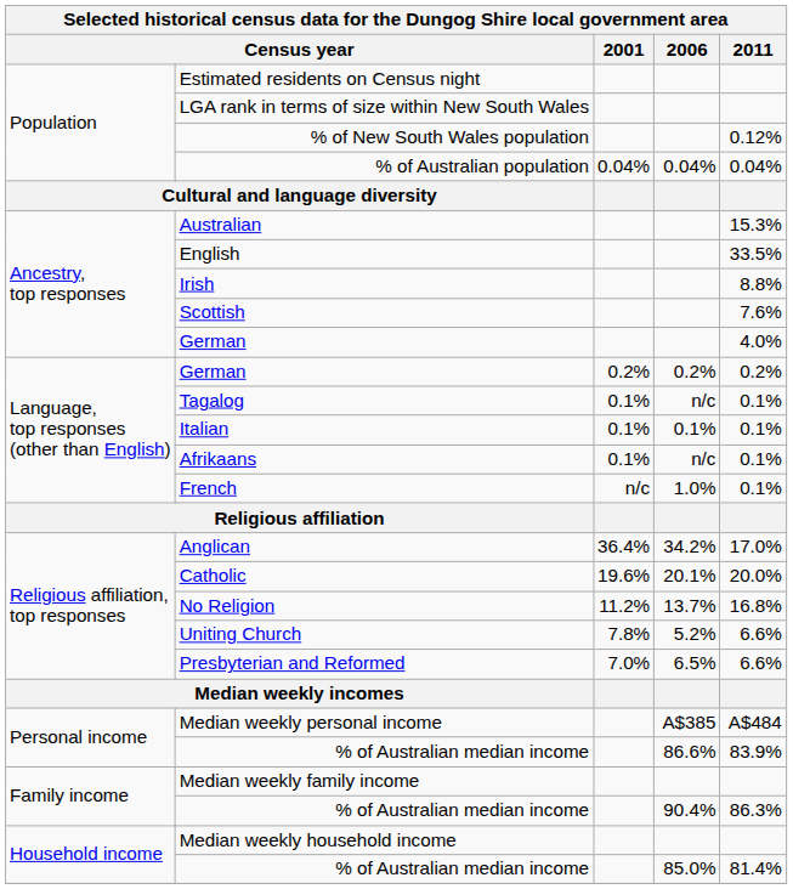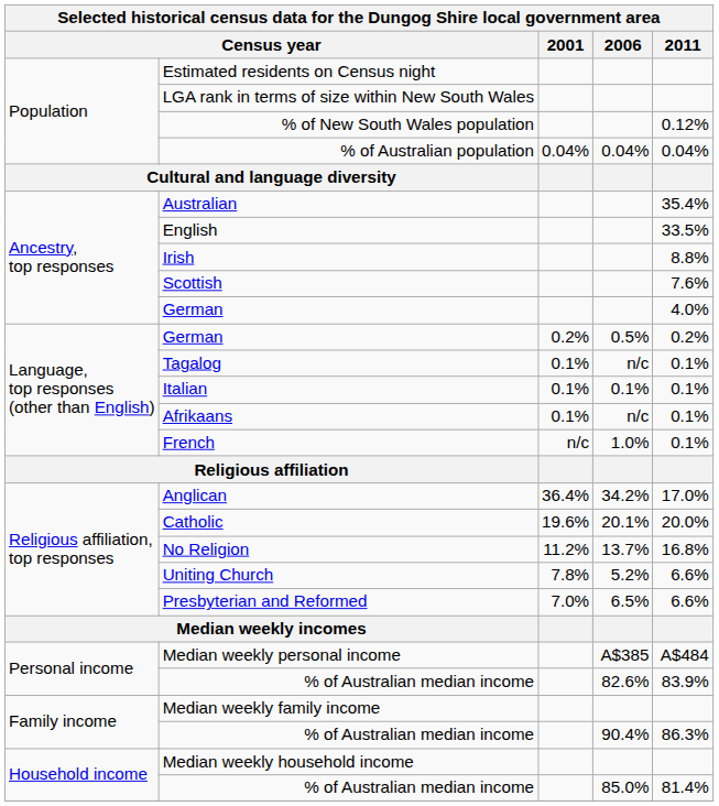Australian | 2011: 15.3% -> 35.4%
Language, top responses (other than English) / German | 2006: 0.2% -> 0.5%
Personal income / % of Australian median income | 2006: 86.6% -> 82.6%
